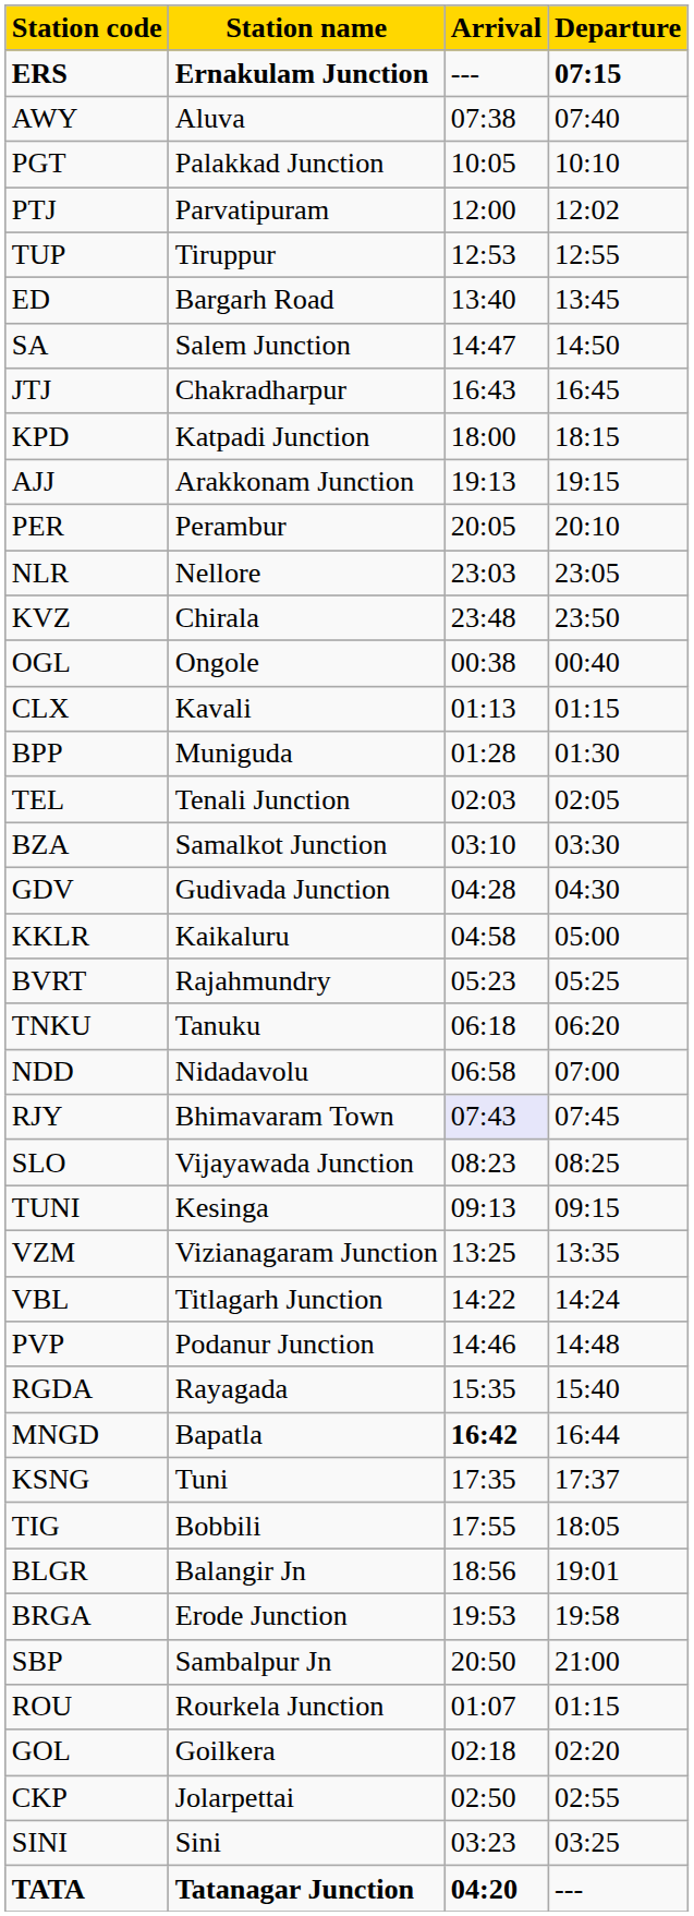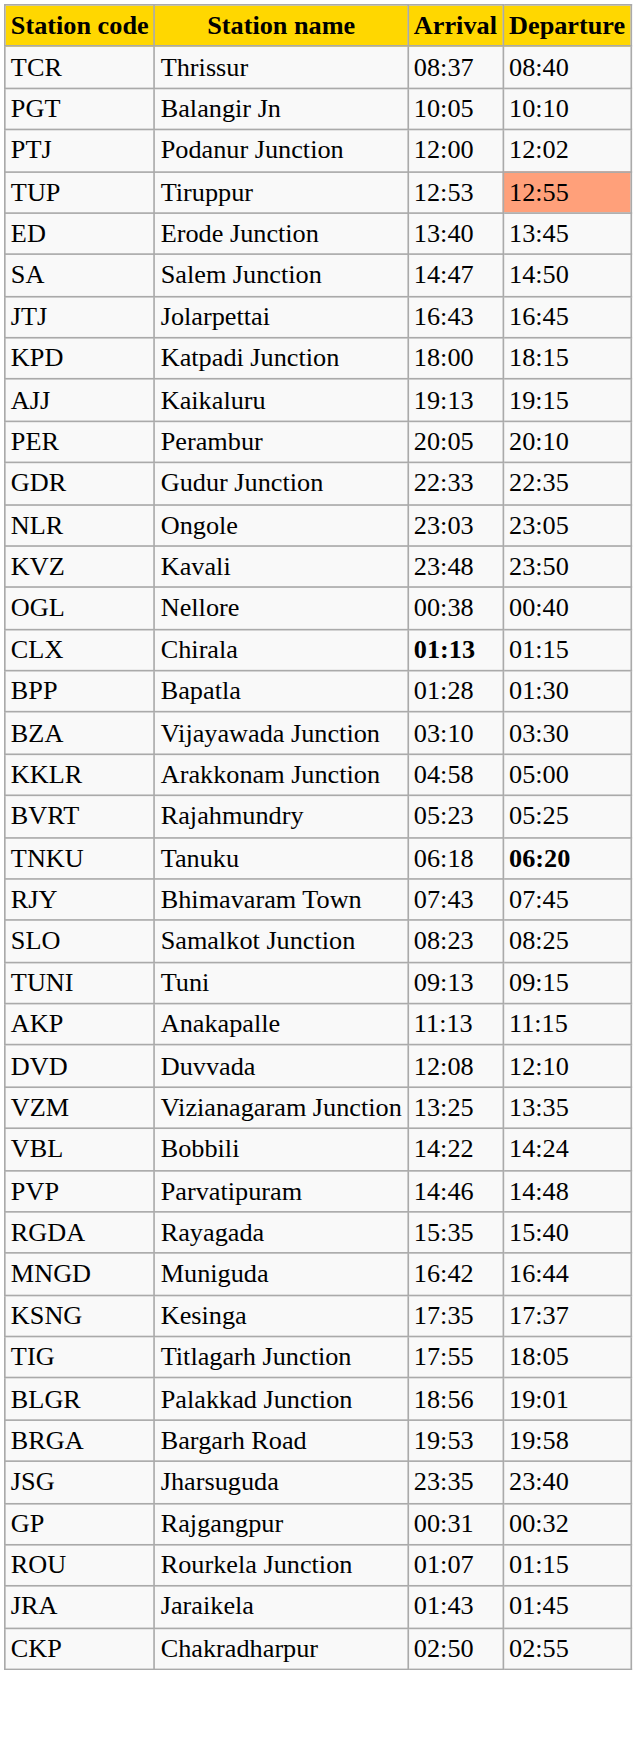- row: ERS | Ernakulam Junction | --- | 07:15
- row: AWY | Aluva | 07:38 | 07:40
+ row: TCR | Thrissur | 08:37 | 08:40
PGT | Station name: Palakkad Junction -> Balangir Jn
PTJ | Station name: Parvatipuram -> Podanur Junction
TUP | Departure: no background -> lightsalmon background
ED | Station name: Bargarh Road -> Erode Junction
JTJ | Station name: Chakradharpur -> Jolarpettai
AJJ | Station name: Arakkonam Junction -> Kaikaluru
+ row: GDR | Gudur Junction | 22:33 | 22:35
NLR | Station name: Nellore -> Ongole
KVZ | Station name: Chirala -> Kavali
OGL | Station name: Ongole -> Nellore
CLX | Station name: Kavali -> Chirala
CLX | Arrival: normal -> bold
BPP | Station name: Muniguda -> Bapatla
- row: TEL | Tenali Junction | 02:03 | 02:05
BZA | Station name: Samalkot Junction -> Vijayawada Junction
- row: GDV | Gudivada Junction | 04:28 | 04:30
KKLR | Station name: Kaikaluru -> Arakkonam Junction
TNKU | Departure: normal -> bold
- row: NDD | Nidadavolu | 06:58 | 07:00
RJY | Arrival: lavender background -> no background
SLO | Station name: Vijayawada Junction -> Samalkot Junction
TUNI | Station name: Kesinga -> Tuni
+ row: AKP | Anakapalle | 11:13 | 11:15
+ row: DVD | Duvvada | 12:08 | 12:10
VBL | Station name: Titlagarh Junction -> Bobbili
PVP | Station name: Podanur Junction -> Parvatipuram
MNGD | Station name: Bapatla -> Muniguda
MNGD | Arrival: bold -> normal
KSNG | Station name: Tuni -> Kesinga
TIG | Station name: Bobbili -> Titlagarh Junction
BLGR | Station name: Balangir Jn -> Palakkad Junction
BRGA | Station name: Erode Junction -> Bargarh Road
- row: SBP | Sambalpur Jn | 20:50 | 21:00
+ row: JSG | Jharsuguda | 23:35 | 23:40
+ row: GP | Rajgangpur | 00:31 | 00:32
+ row: JRA | Jaraikela | 01:43 | 01:45
- row: GOL | Goilkera | 02:18 | 02:20
CKP | Station name: Jolarpettai -> Chakradharpur
- row: SINI | Sini | 03:23 | 03:25
- row: TATA | Tatanagar Junction | 04:20 | ---
